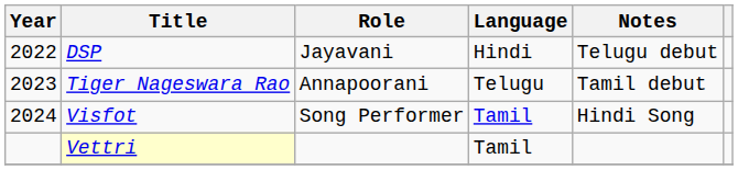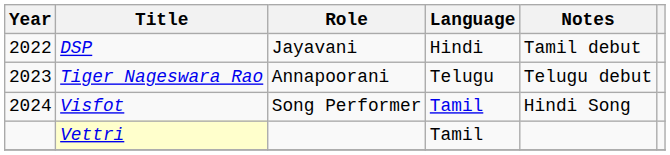DSP | Notes: Telugu debut -> Tamil debut
Tiger Nageswara Rao | Notes: Tamil debut -> Telugu debut
